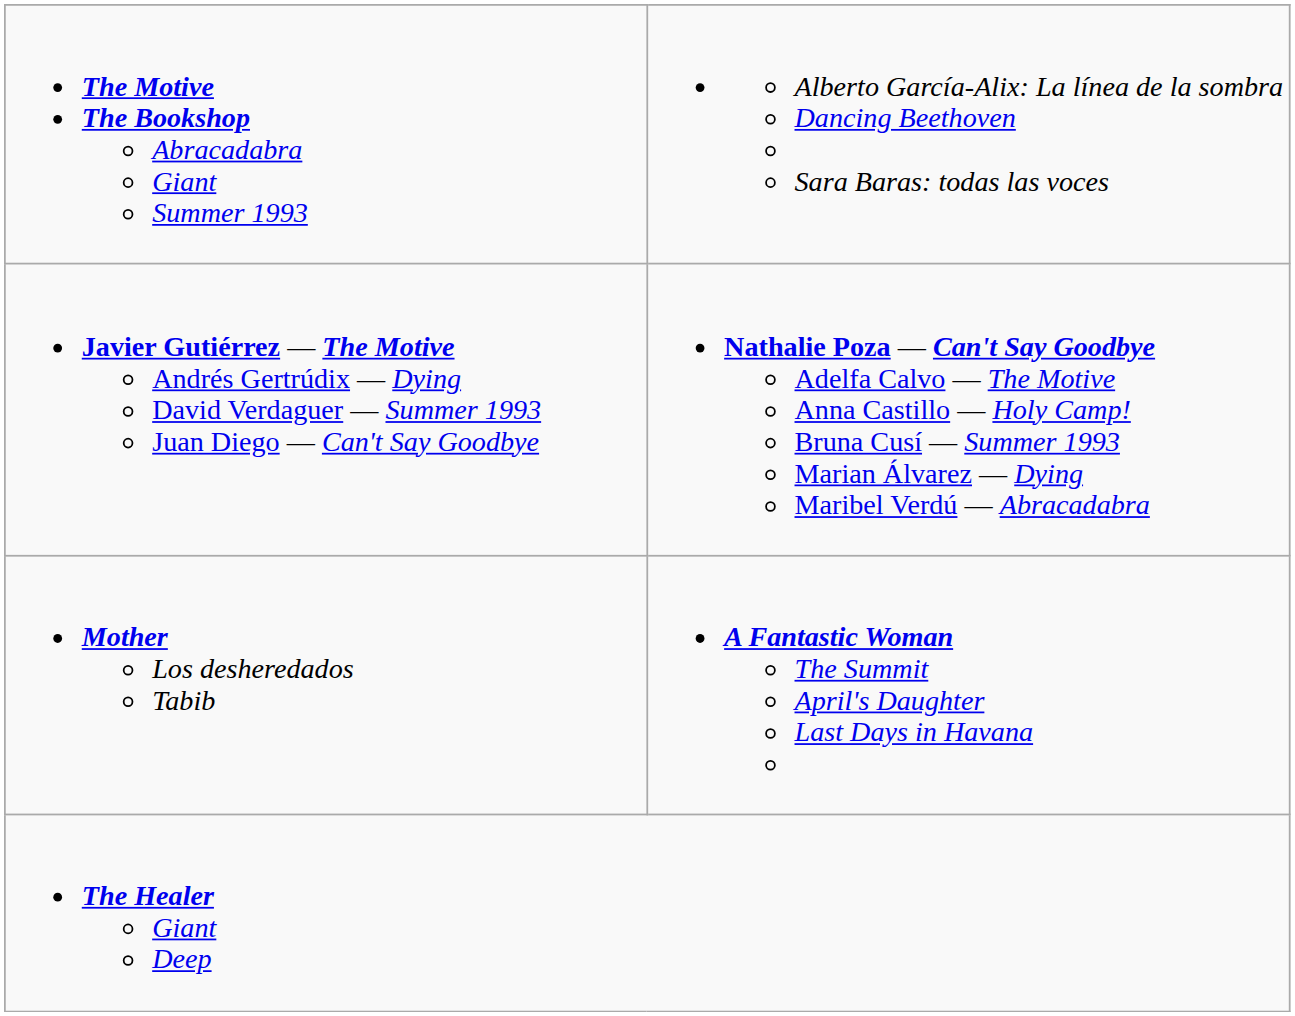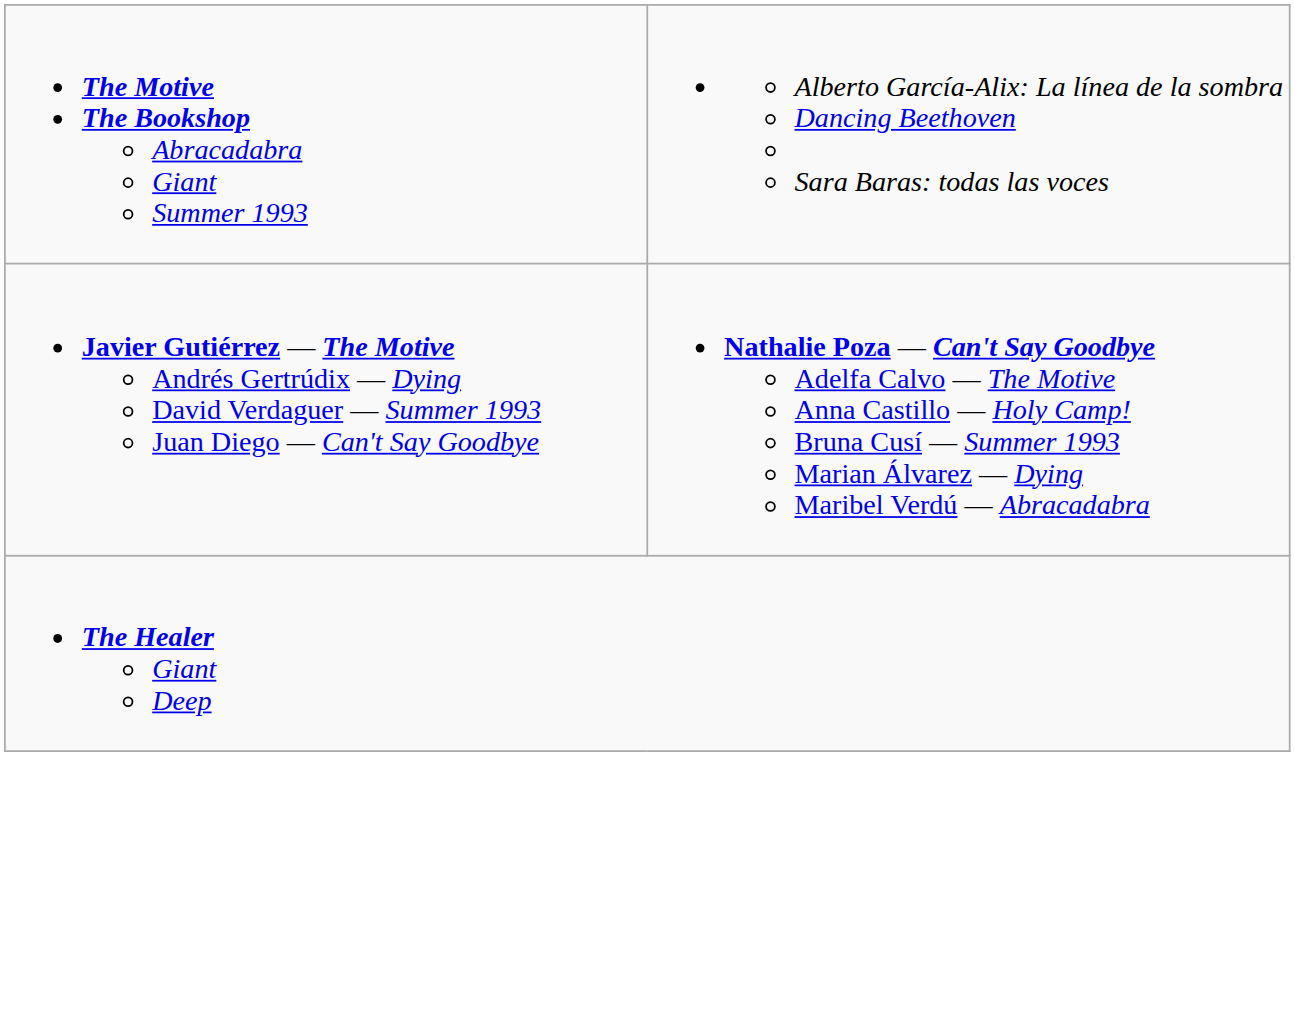- row: Mother Los desheredados Tabib | A Fantastic Woman The Summit April's Daughter Last Days in Havana
